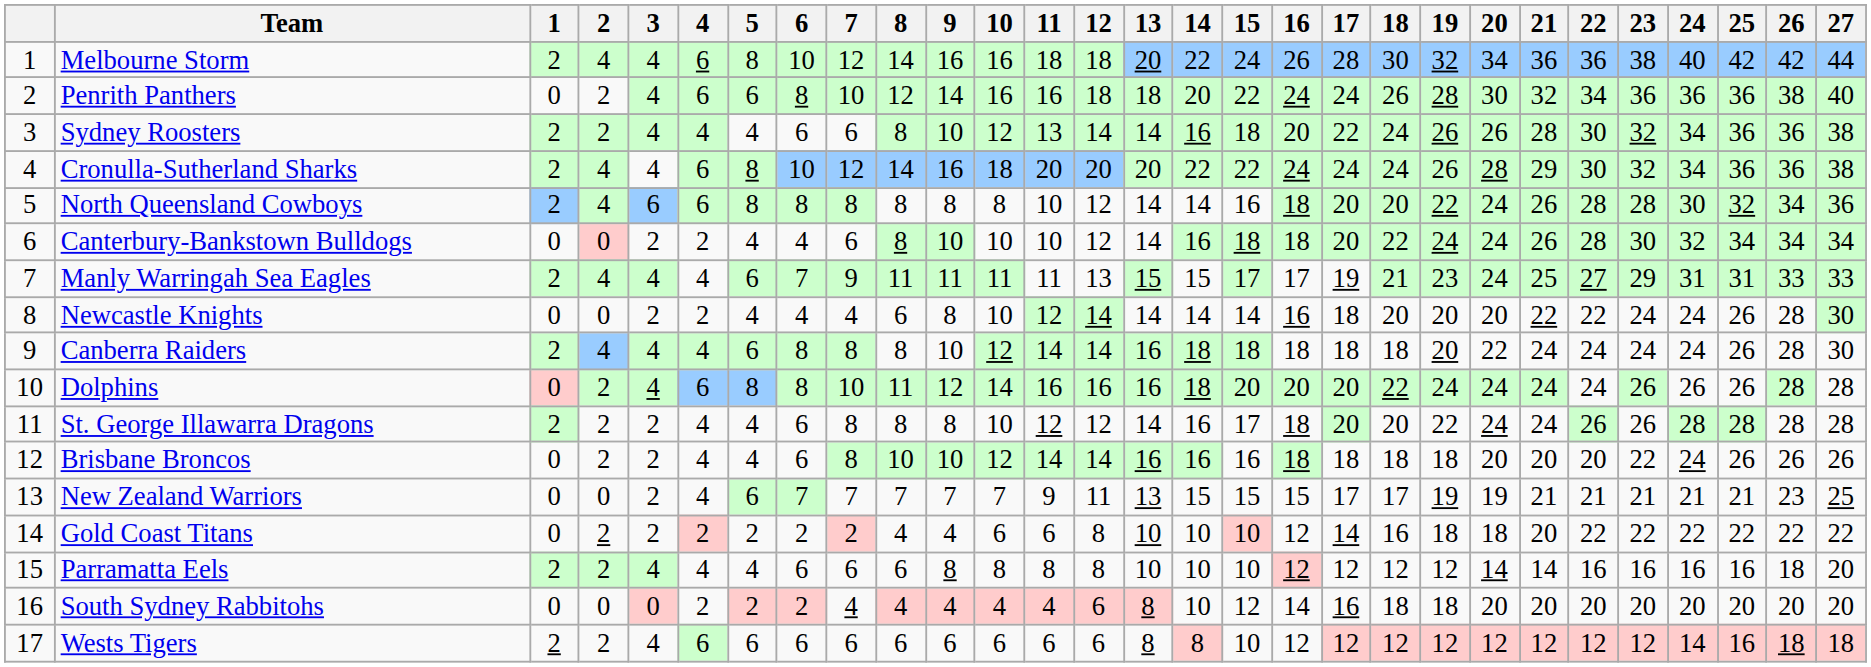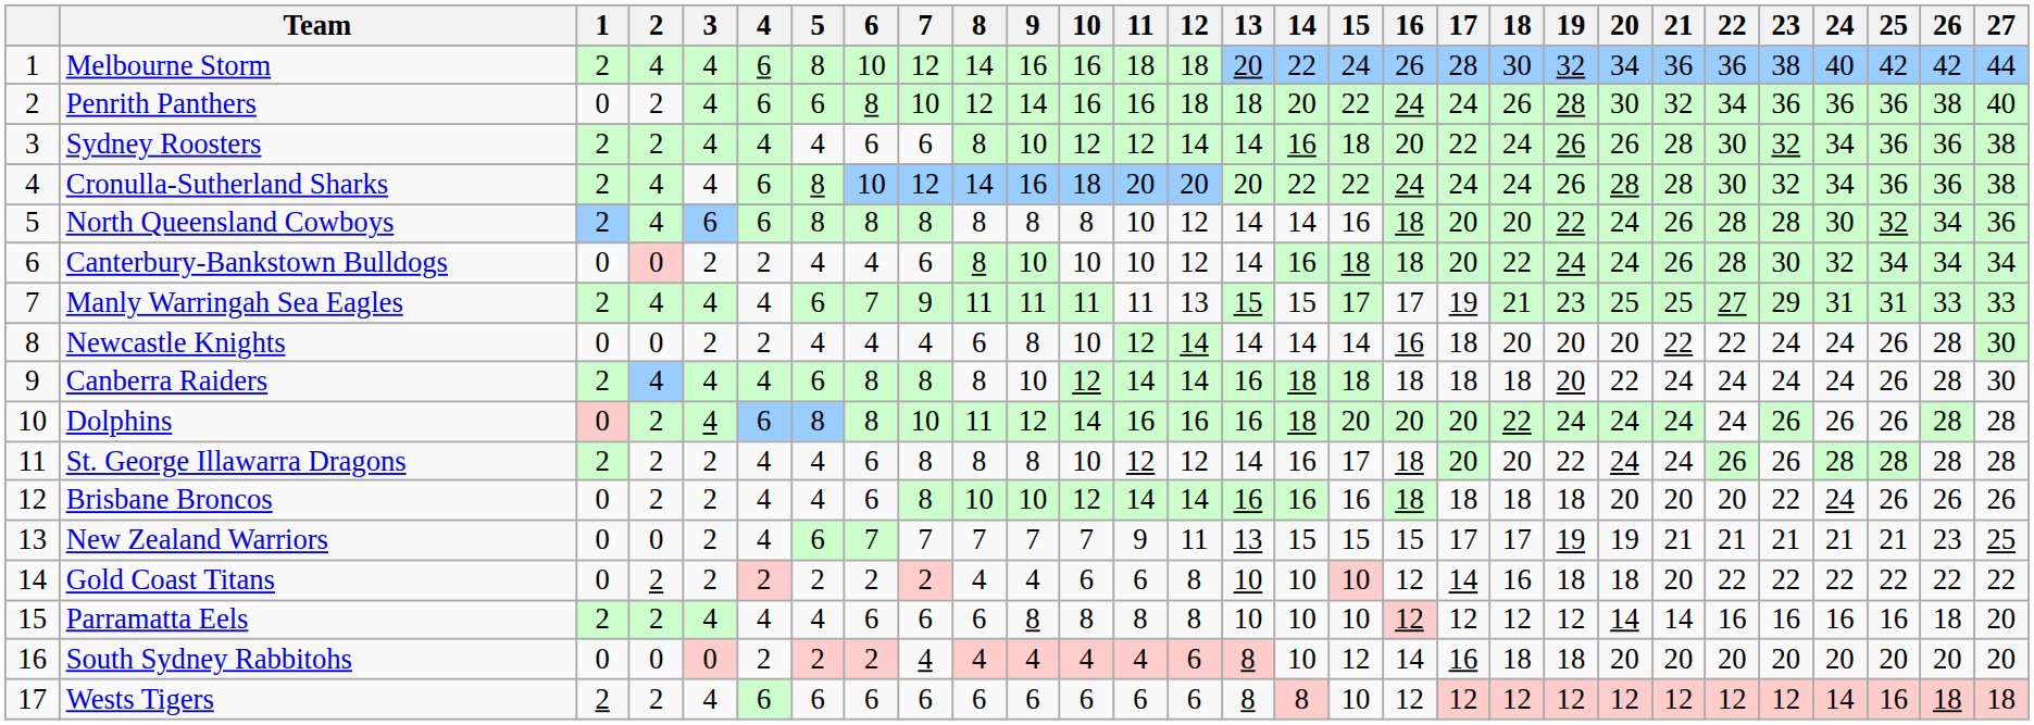Sydney Roosters | 11: 13 -> 12
Cronulla-Sutherland Sharks | 21: 29 -> 28
Manly Warringah Sea Eagles | 20: 24 -> 25
